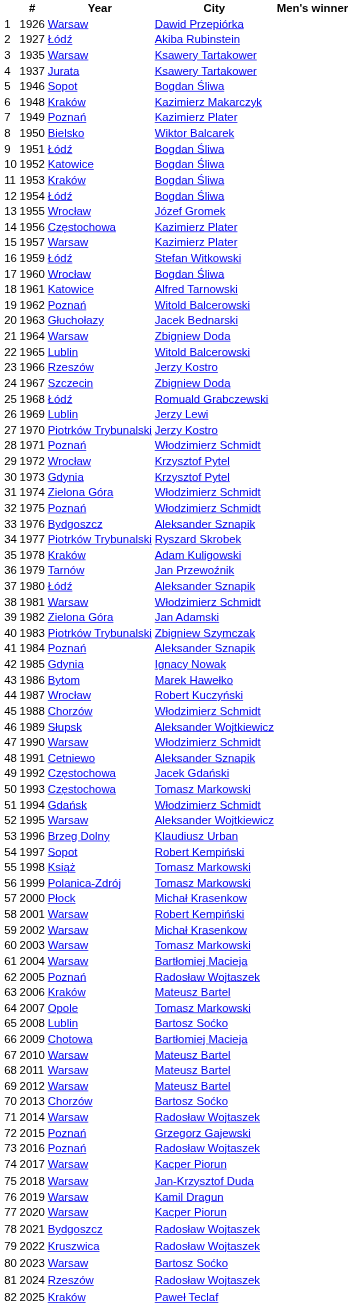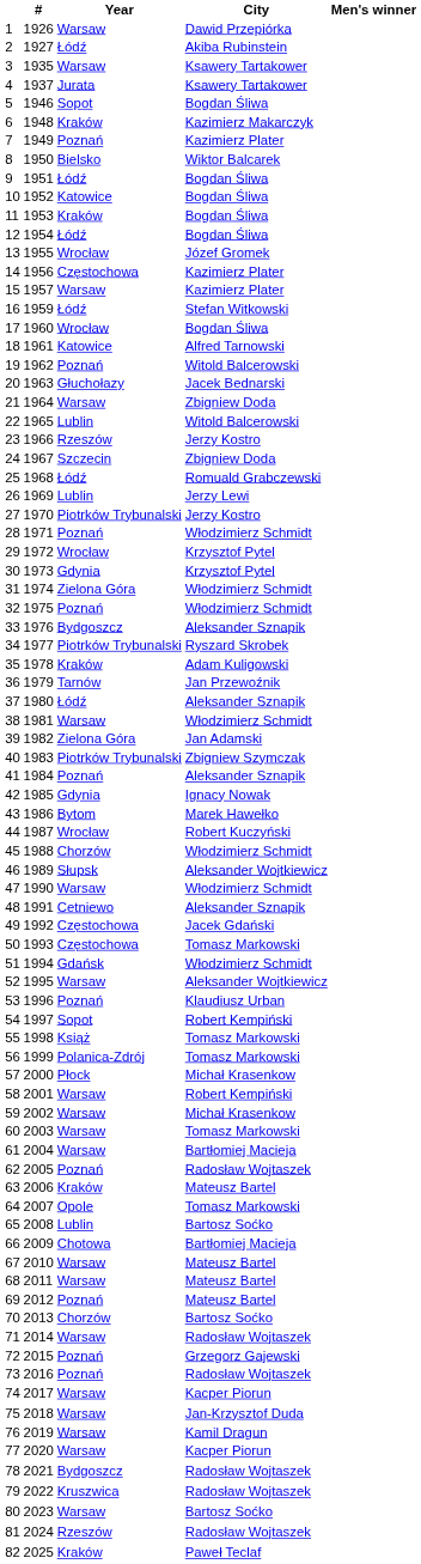53 | Year: Brzeg Dolny -> Poznań
69 | Year: Warsaw -> Poznań
